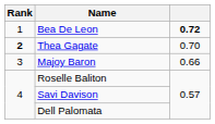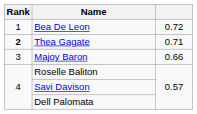Bea De Leon | column 3: bold -> normal
Thea Gagate | column 3: 0.70 -> 0.71
